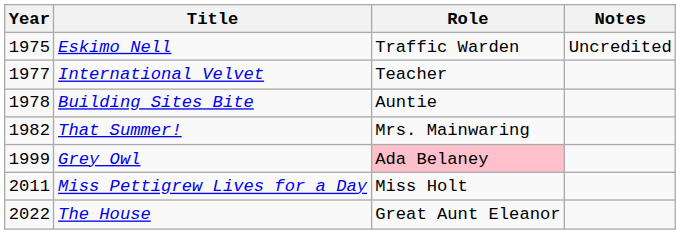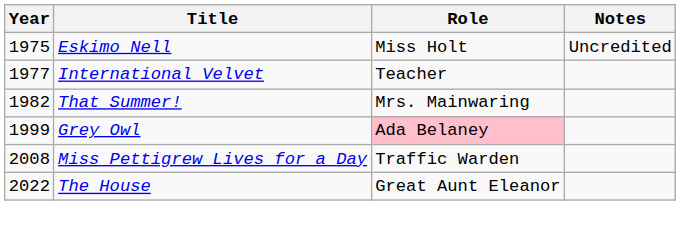Eskimo Nell | Role: Traffic Warden -> Miss Holt
- row: 1978 | Building Sites Bite | Auntie
Miss Pettigrew Lives for a Day | Year: 2011 -> 2008
Miss Pettigrew Lives for a Day | Role: Miss Holt -> Traffic Warden
